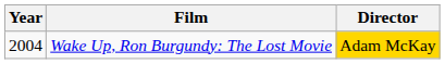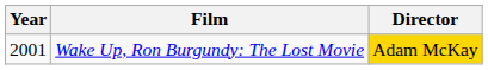Wake Up, Ron Burgundy: The Lost Movie | Year: 2004 -> 2001
